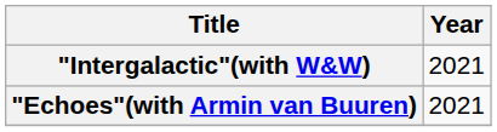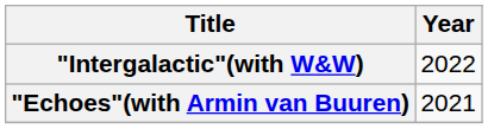"Intergalactic"(with W&W) | Year: 2021 -> 2022
